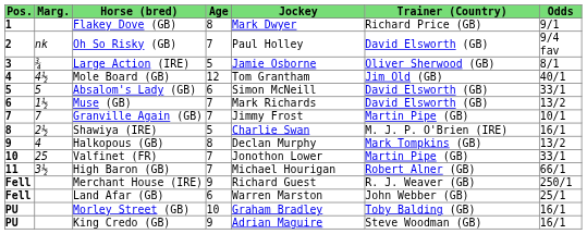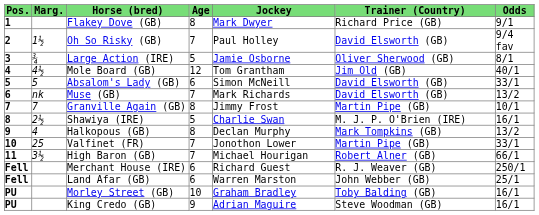Oh So Risky (GB) | Marg.: nk -> 1½
Muse (GB) | Marg.: 1½ -> nk
Granville Again (GB) | Age: 7 -> 8
Merchant House (IRE) | Age: 9 -> 6
